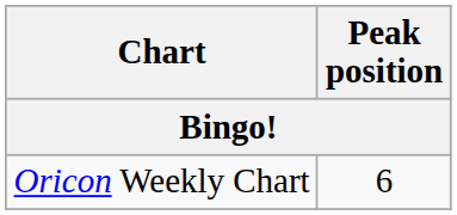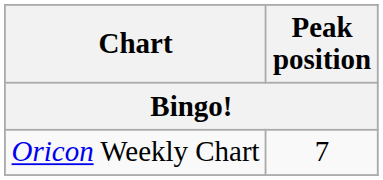Oricon Weekly Chart | Peak position: 6 -> 7
